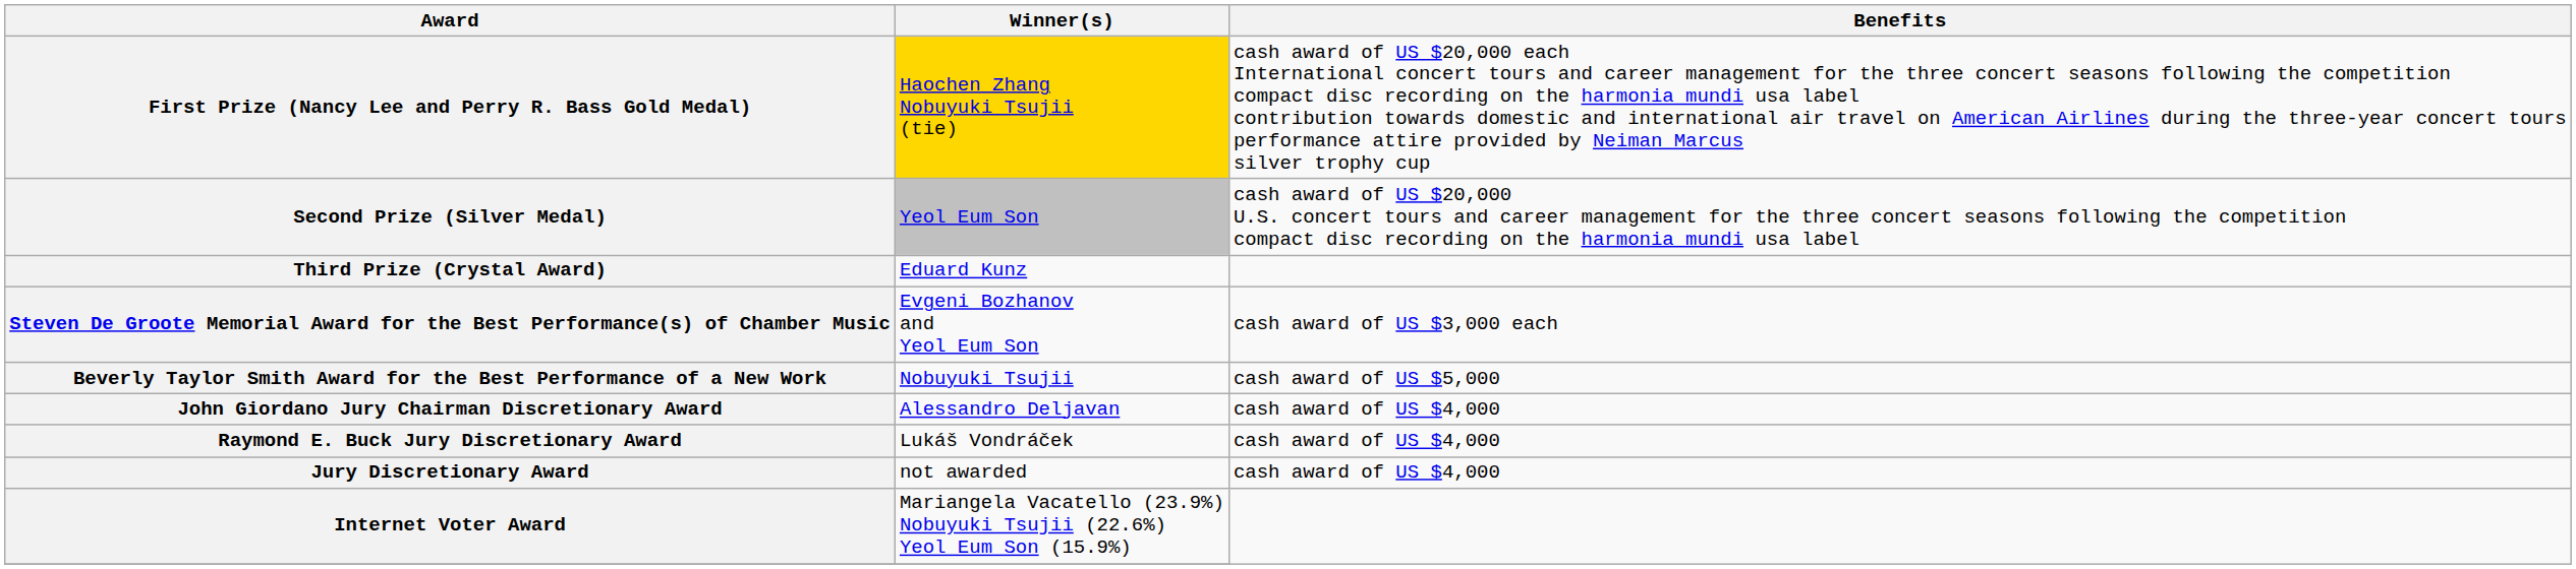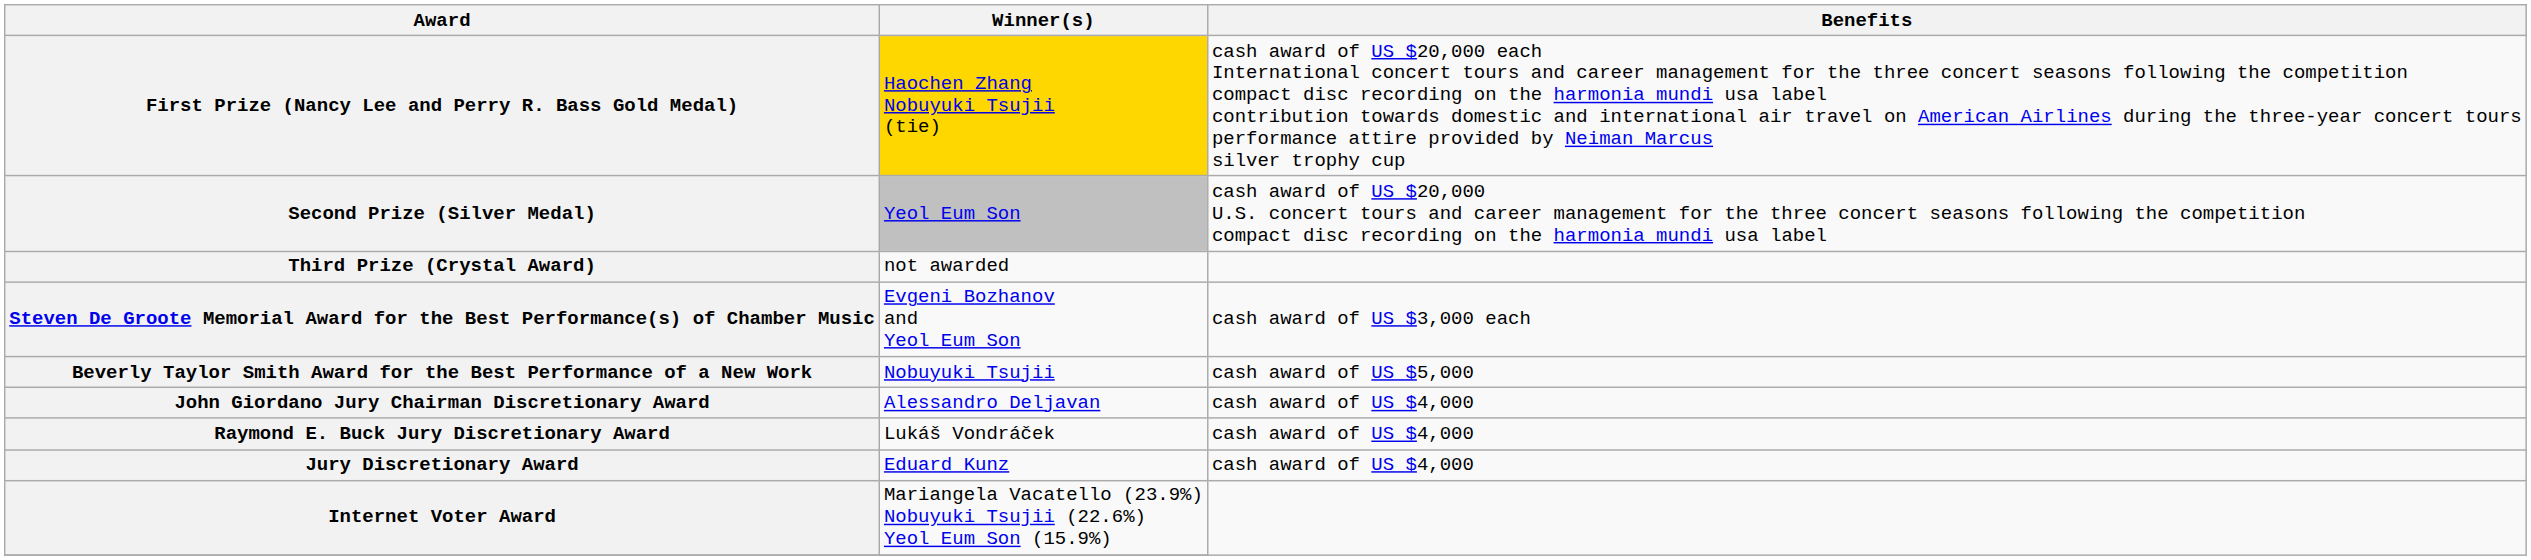Third Prize (Crystal Award) | Winner(s): Eduard Kunz -> not awarded
Jury Discretionary Award | Winner(s): not awarded -> Eduard Kunz
